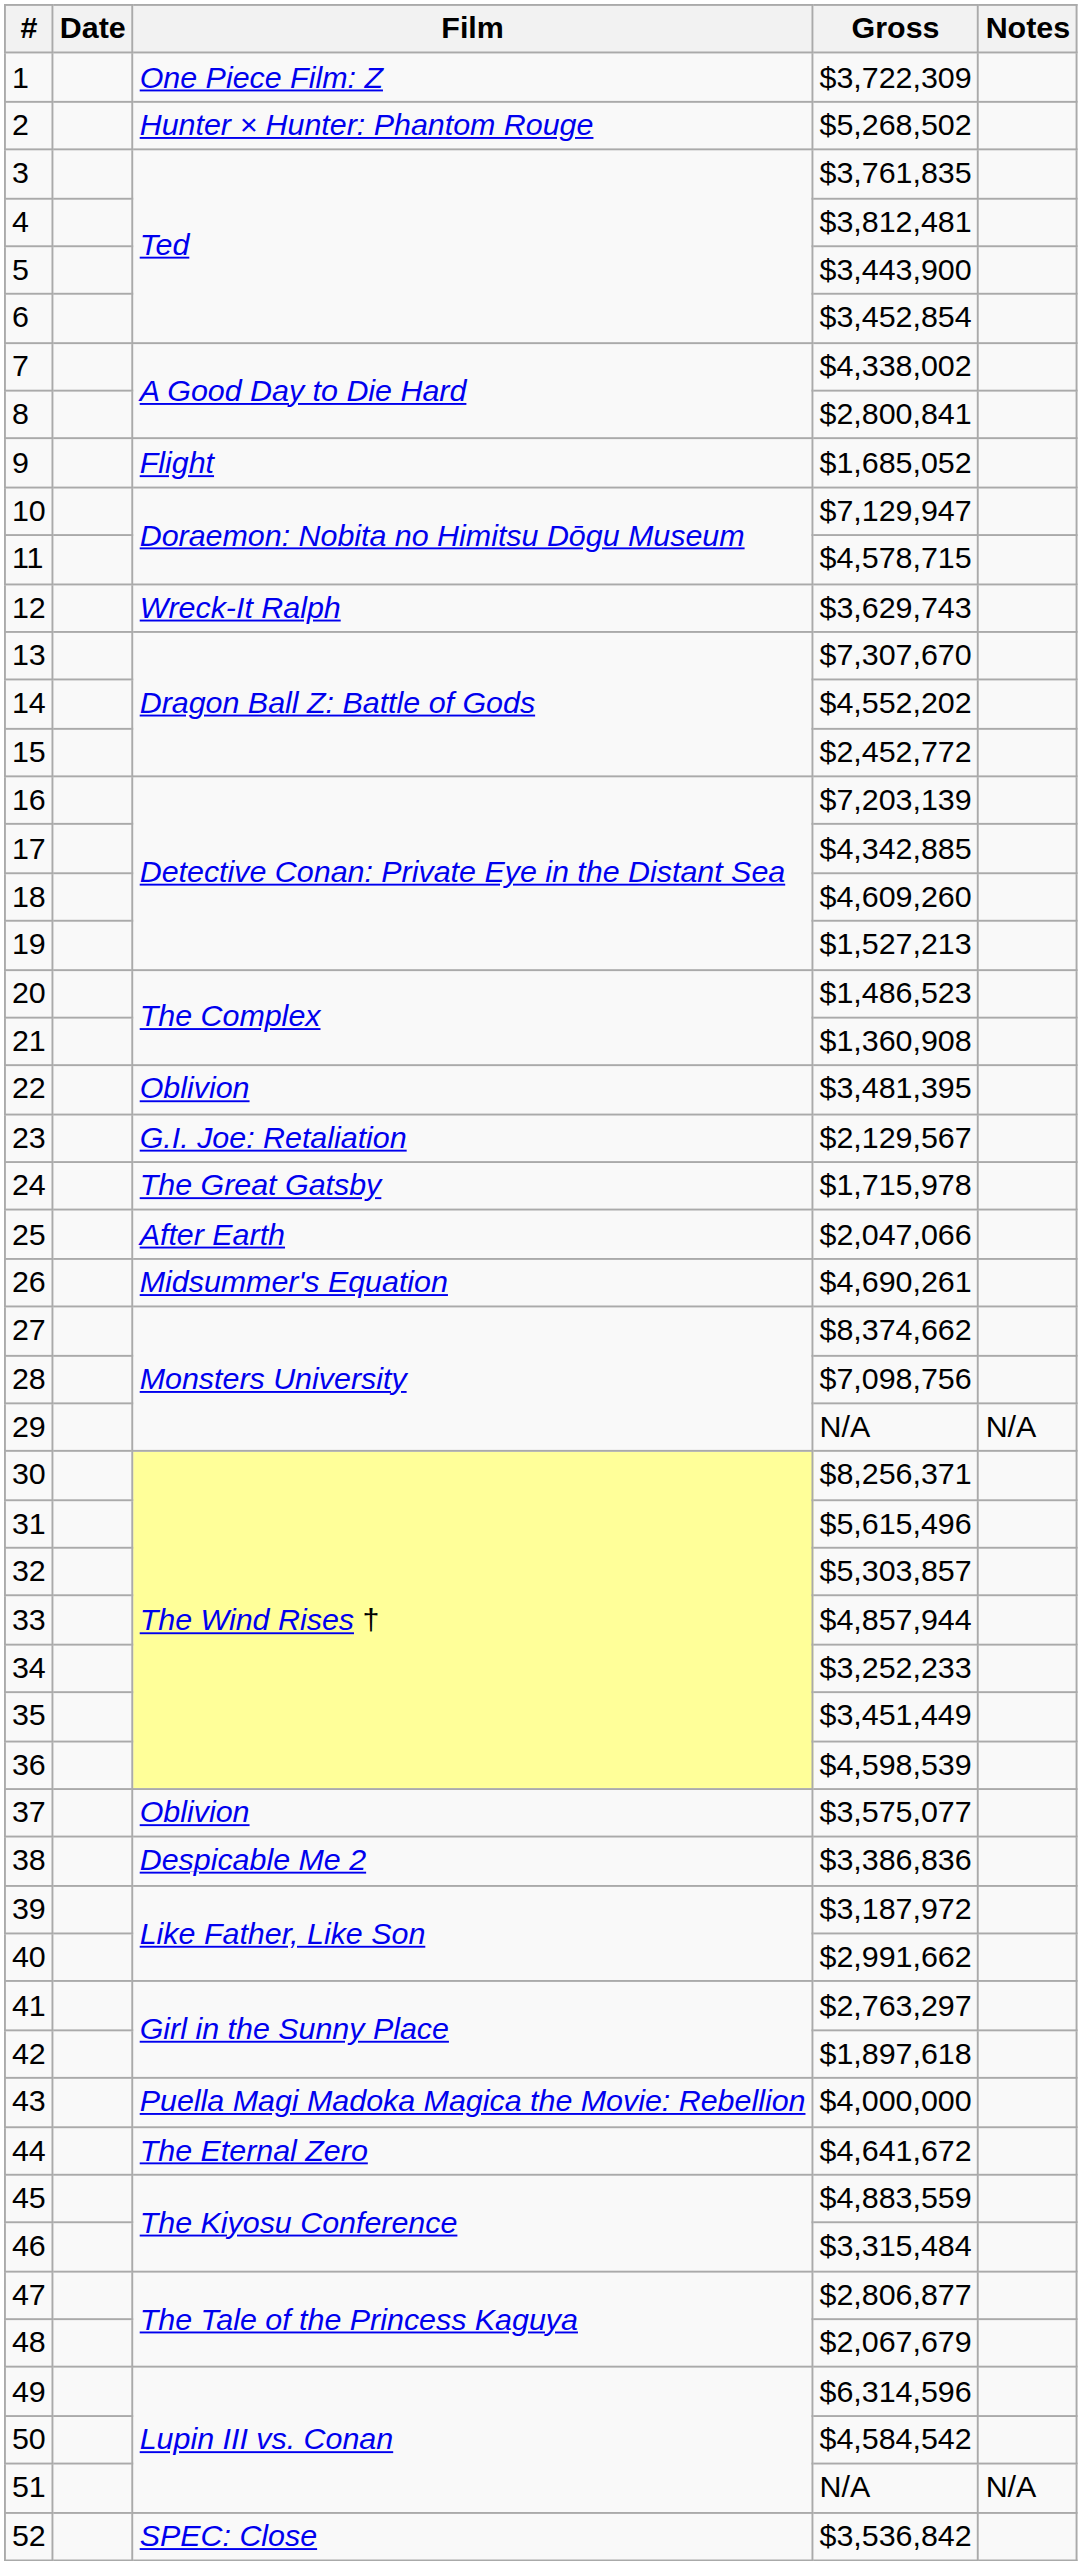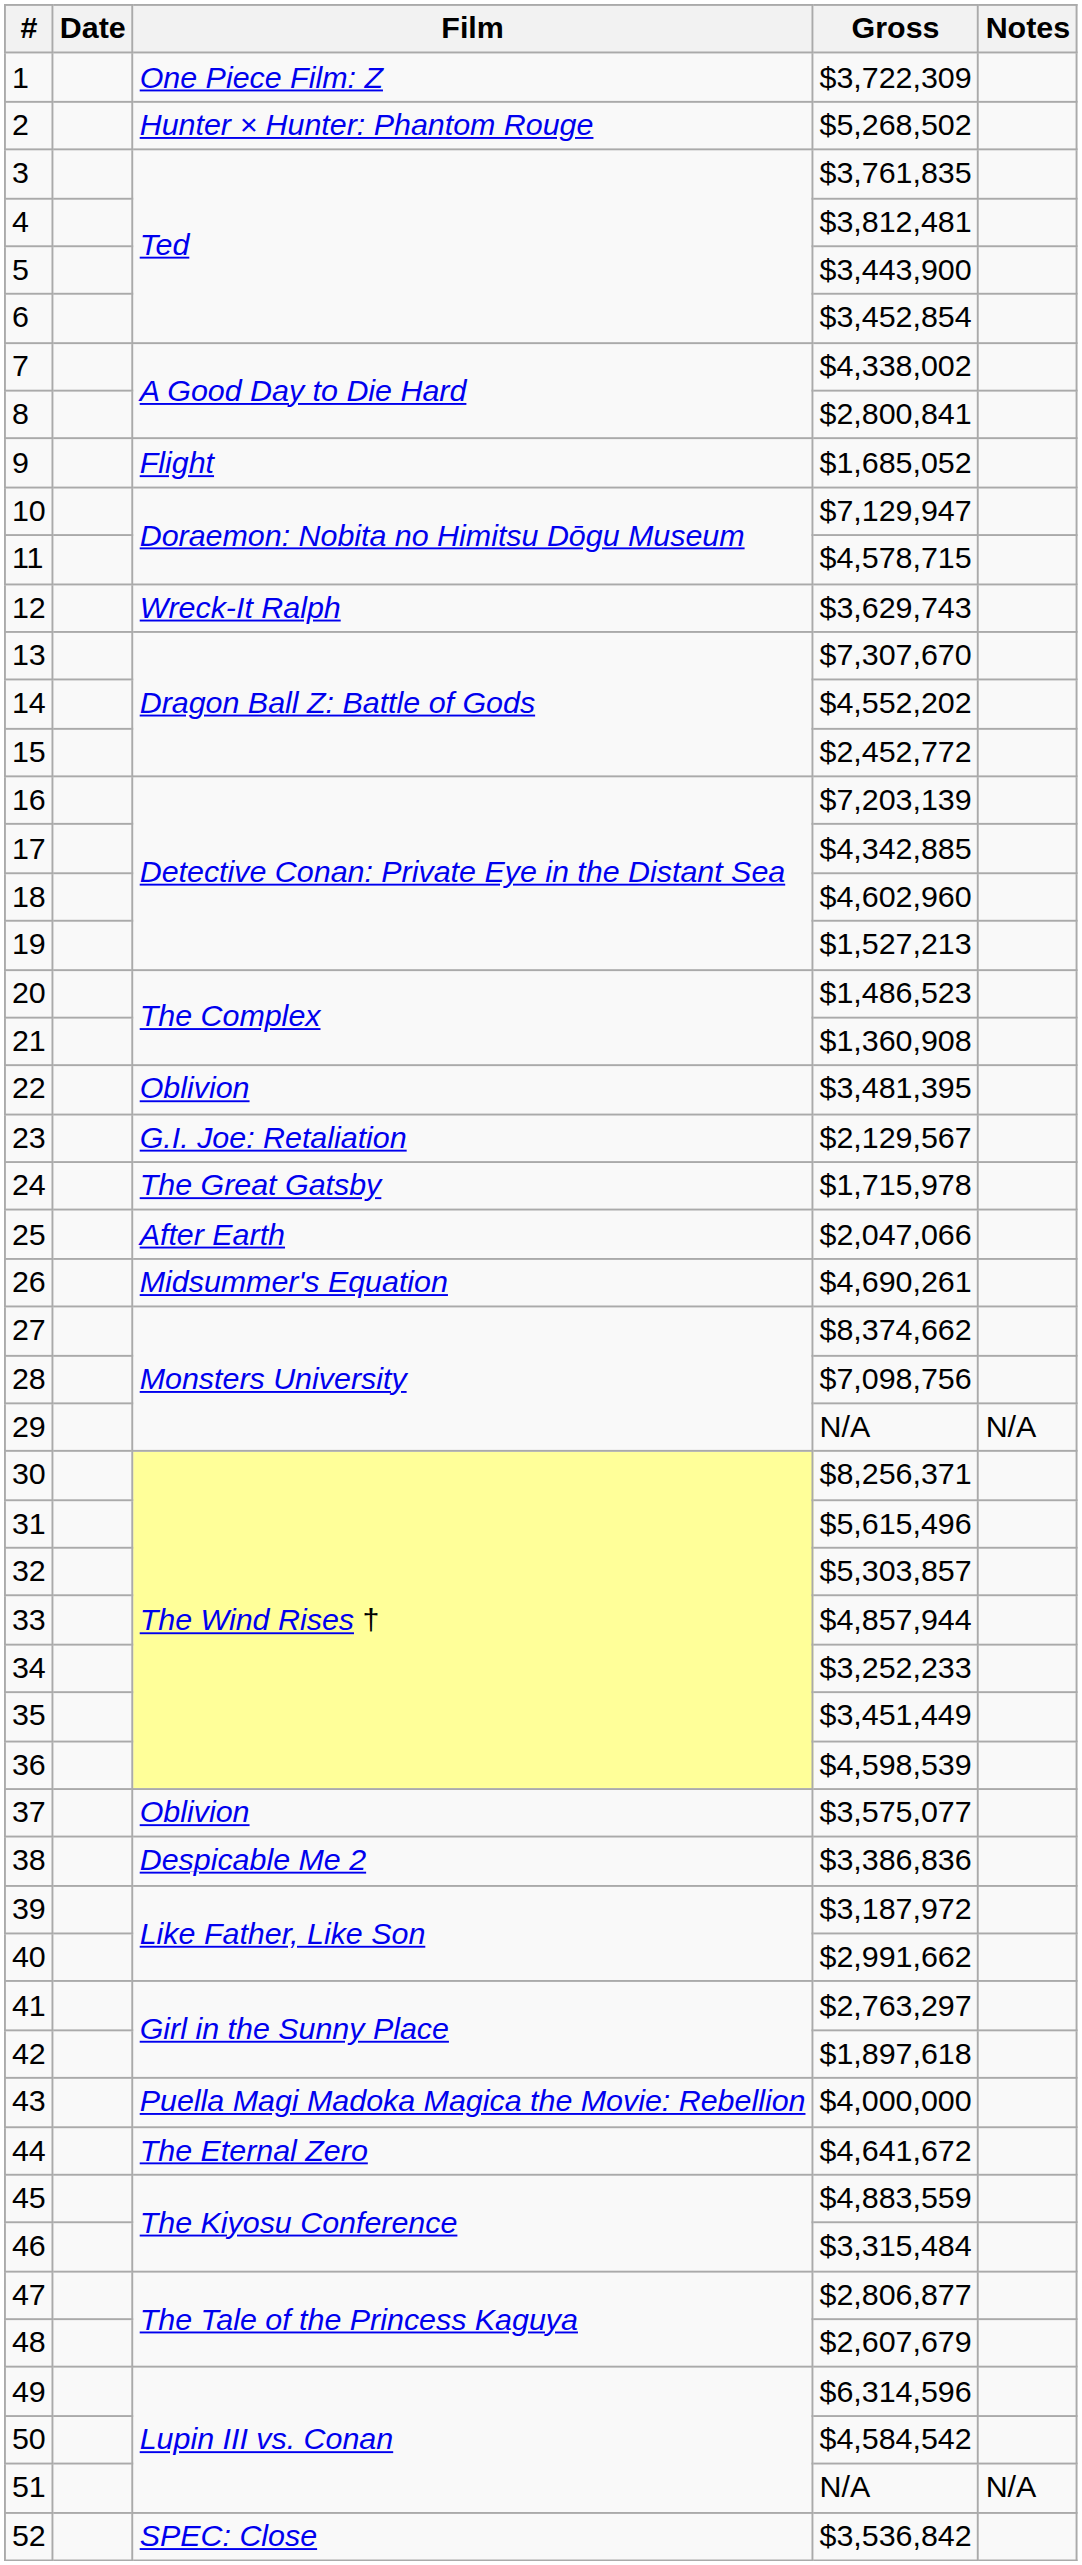18 | Gross: $4,609,260 -> $4,602,960
48 | Gross: $2,067,679 -> $2,607,679
